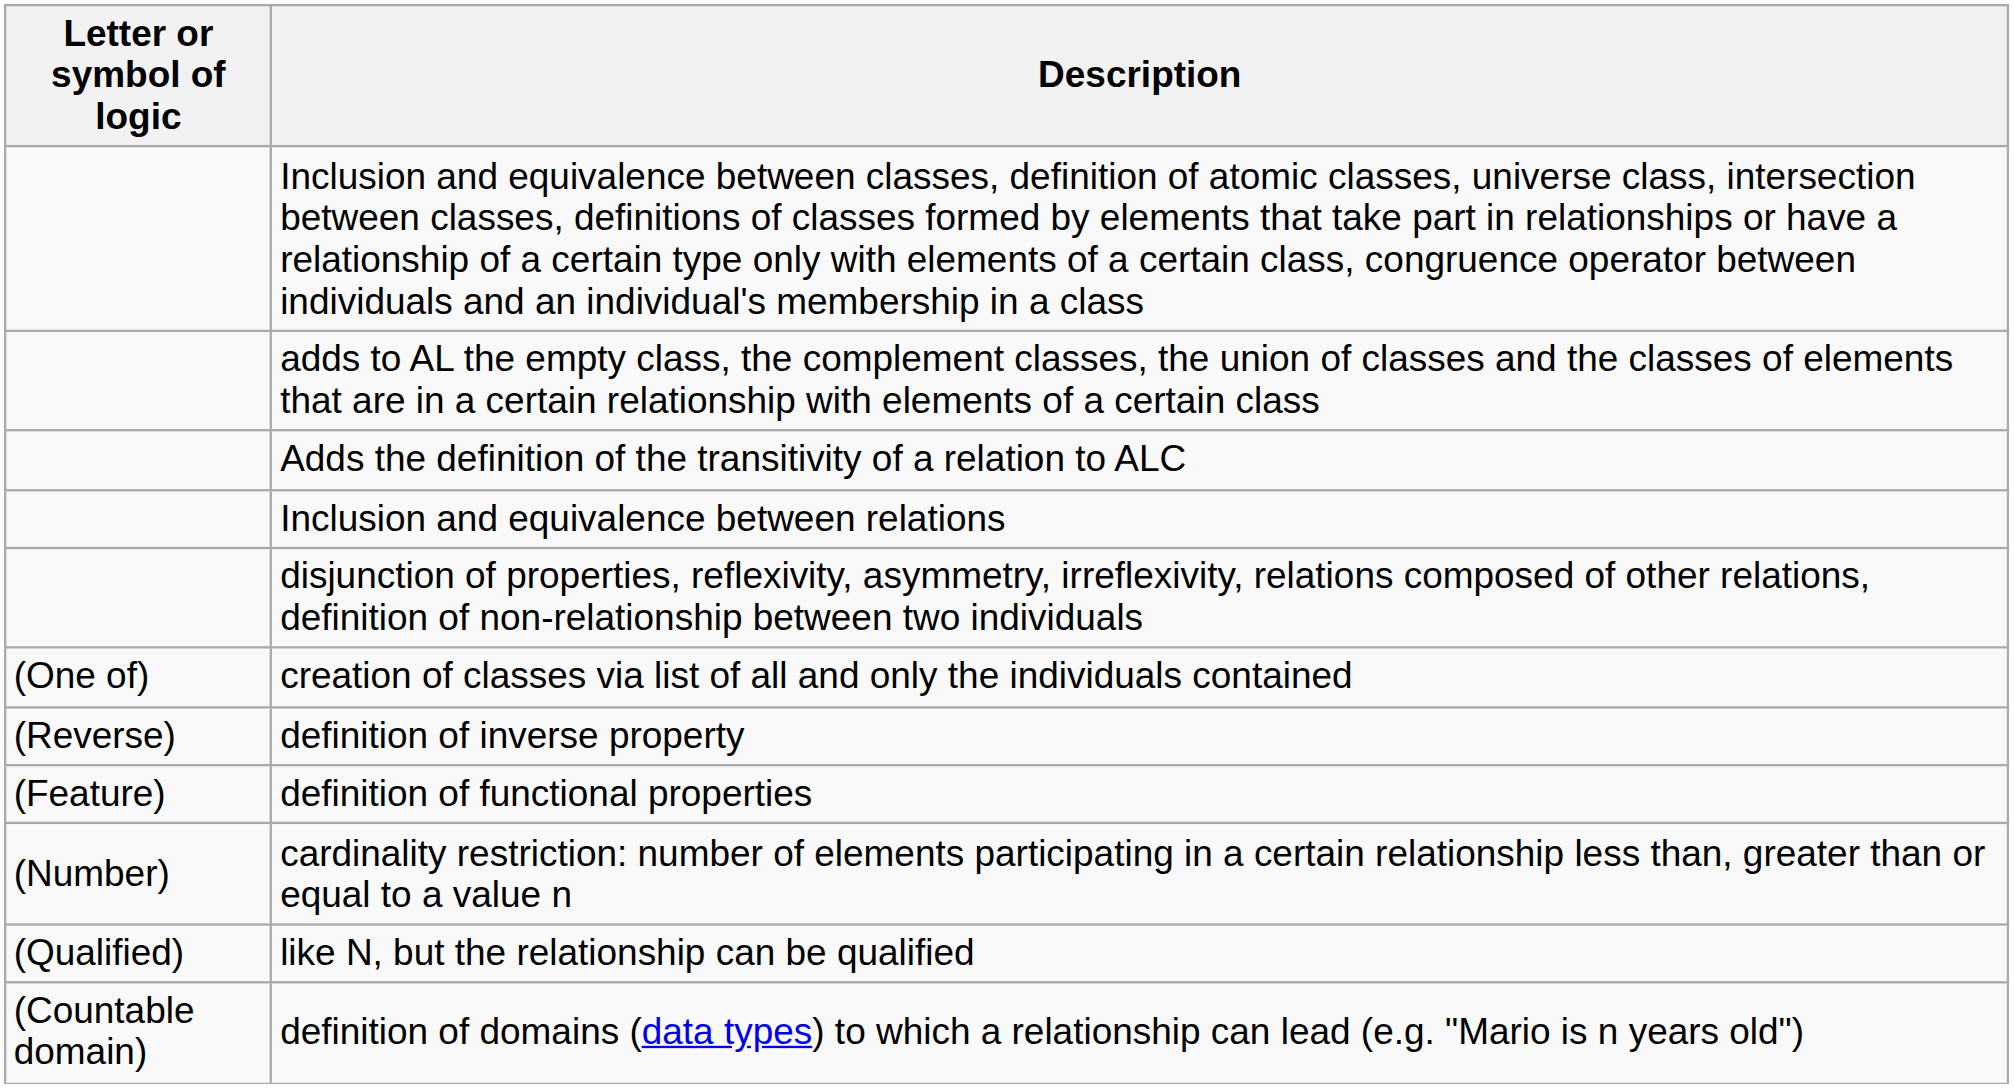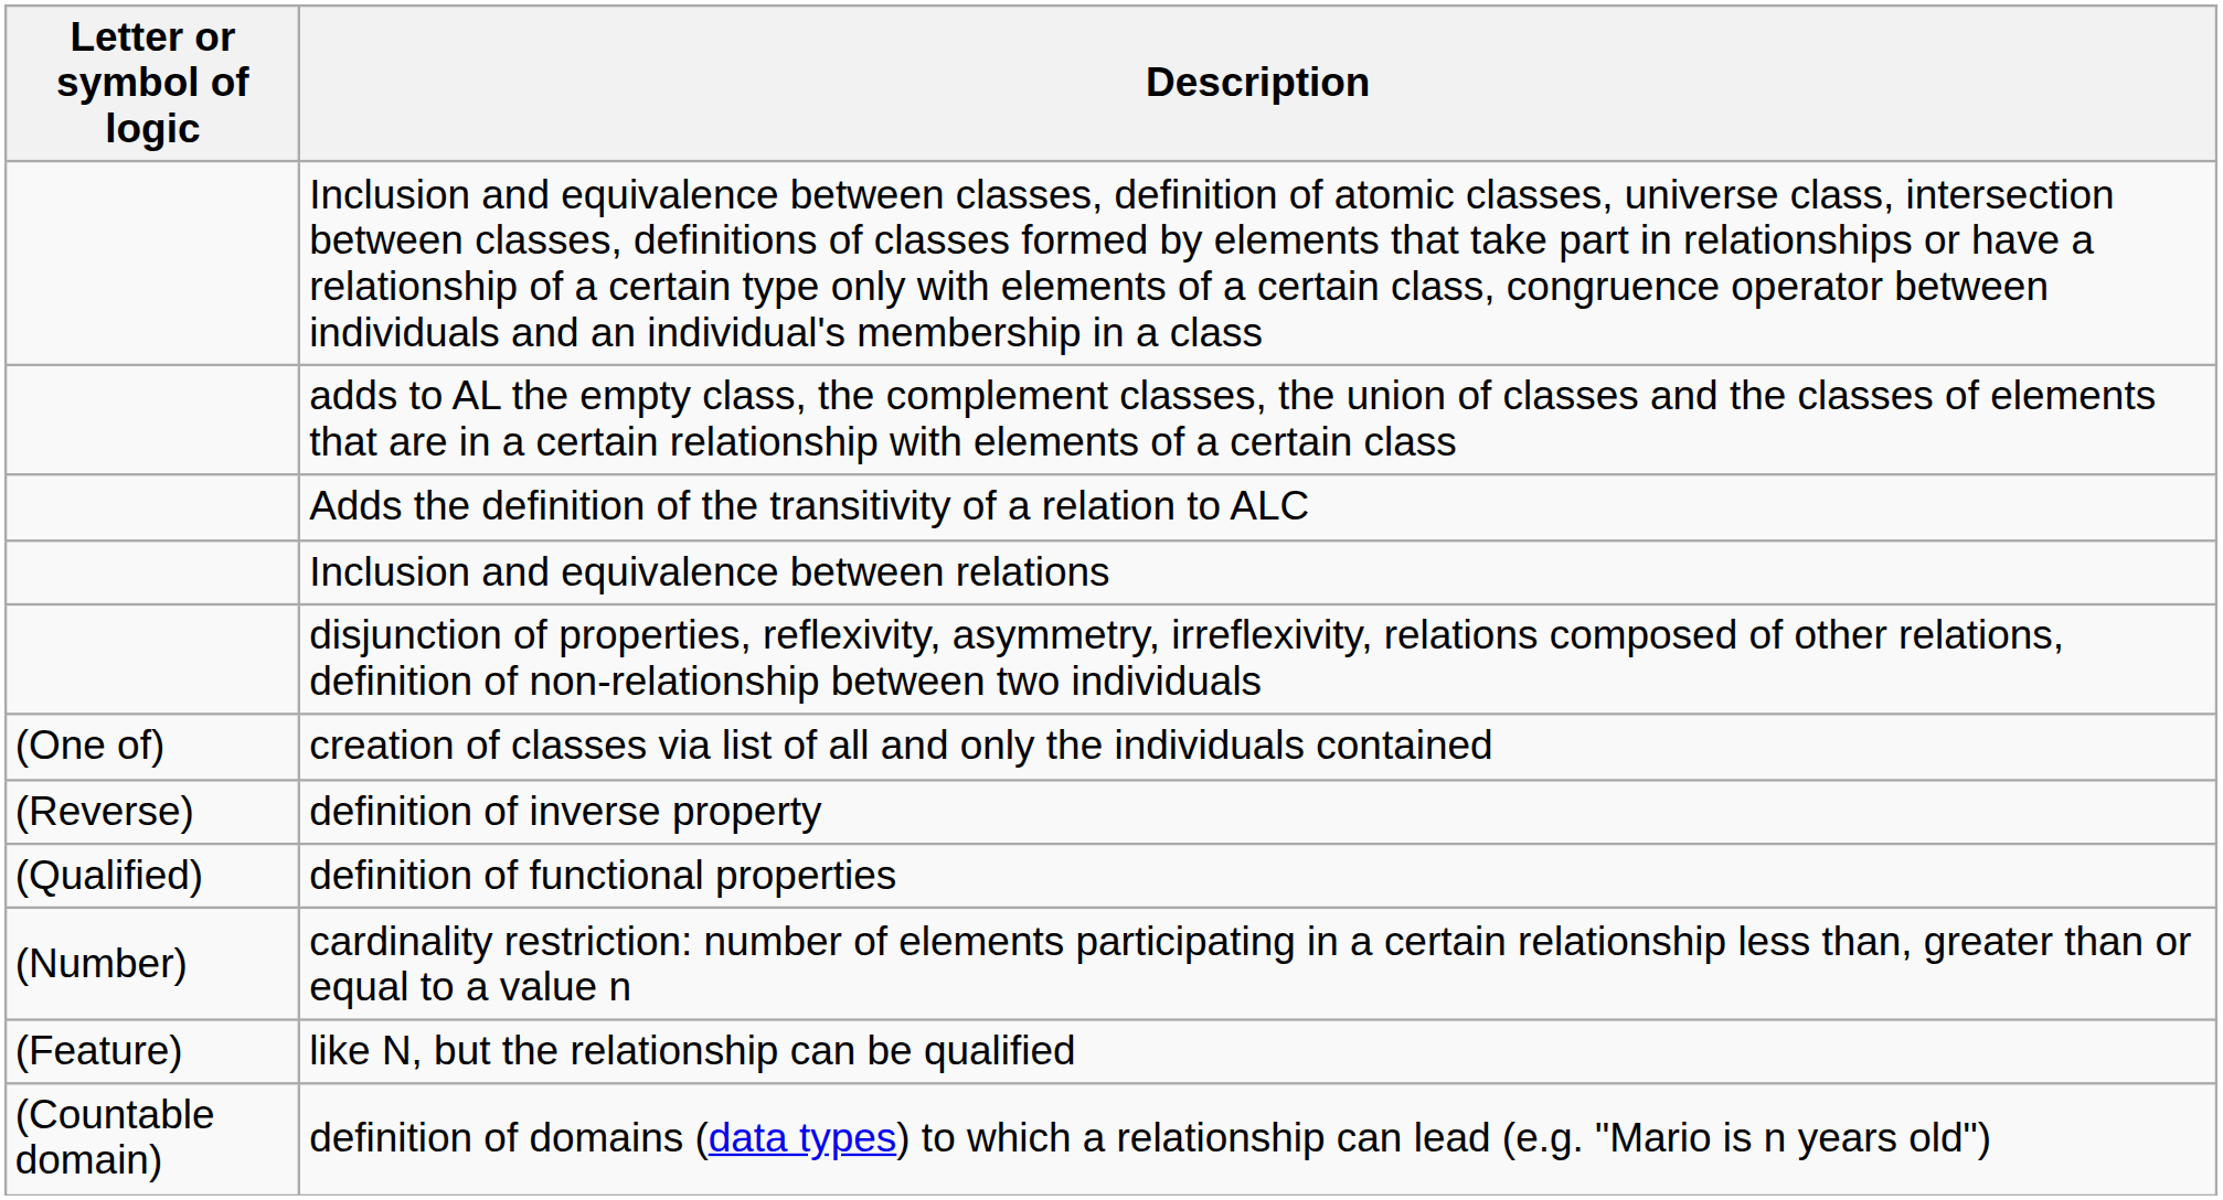definition of functional properties | Letter or symbol of logic: (Feature) -> (Qualified)
like N, but the relationship can be qualified | Letter or symbol of logic: (Qualified) -> (Feature)
